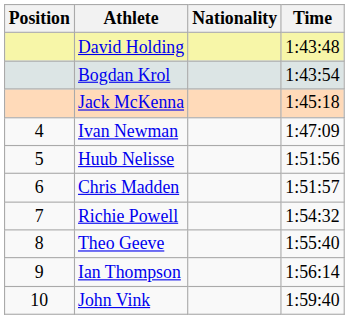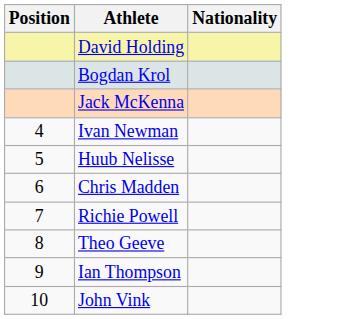- column: Time | 1:43:48 | 1:43:54 | 1:45:18 | 1:47:09 | 1:51:56 | 1:51:57 | 1:54:32 | 1:55:40 | 1:56:14 | 1:59:40
